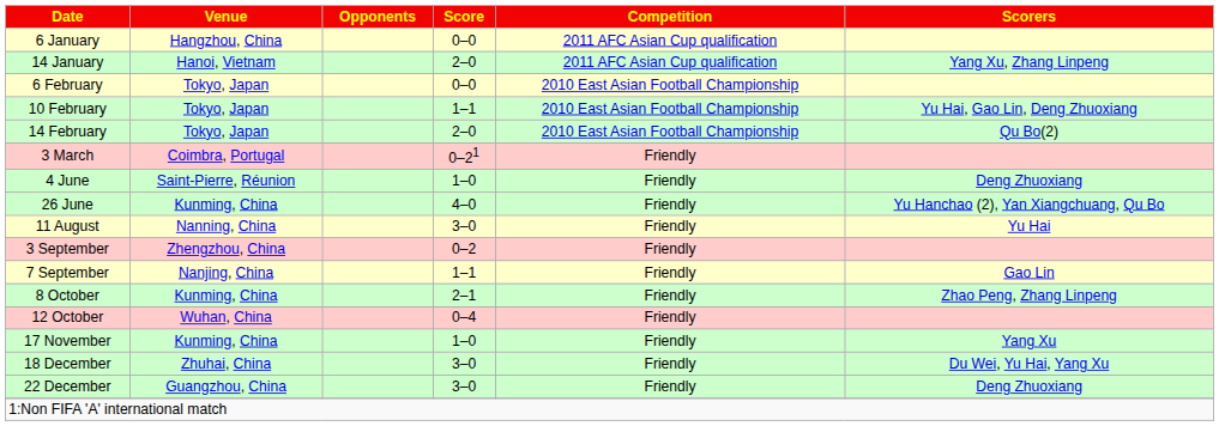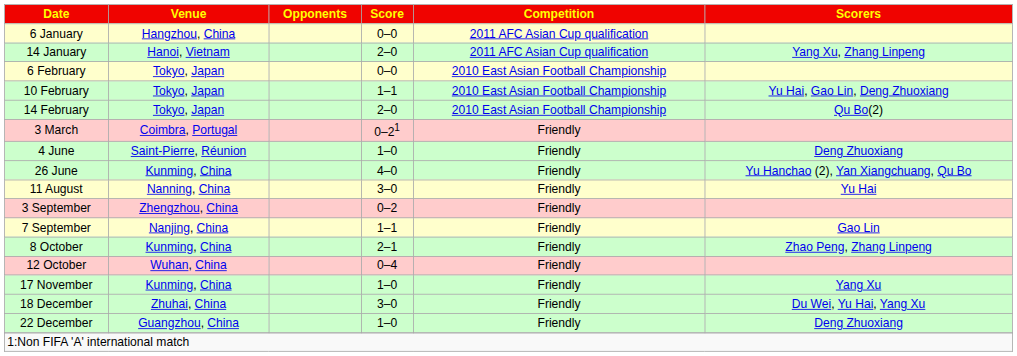22 December | Score: 3–0 -> 1–0
